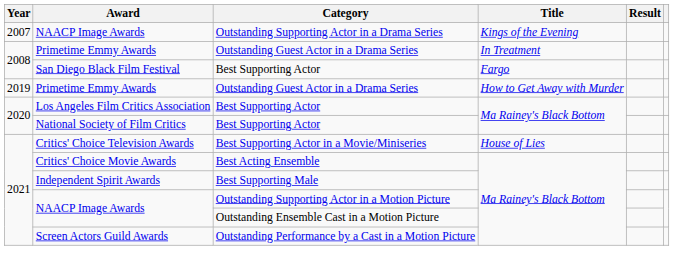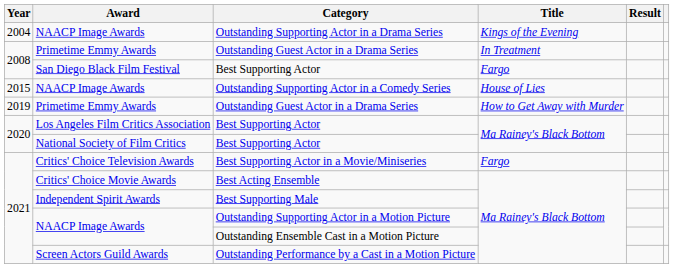Outstanding Supporting Actor in a Drama Series | Year: 2007 -> 2004
+ row: 2015 | NAACP Image Awards | Outstanding Supporting Actor in a Comedy Series | House of Lies
Best Supporting Actor in a Movie/Miniseries | Title: House of Lies -> Fargo
